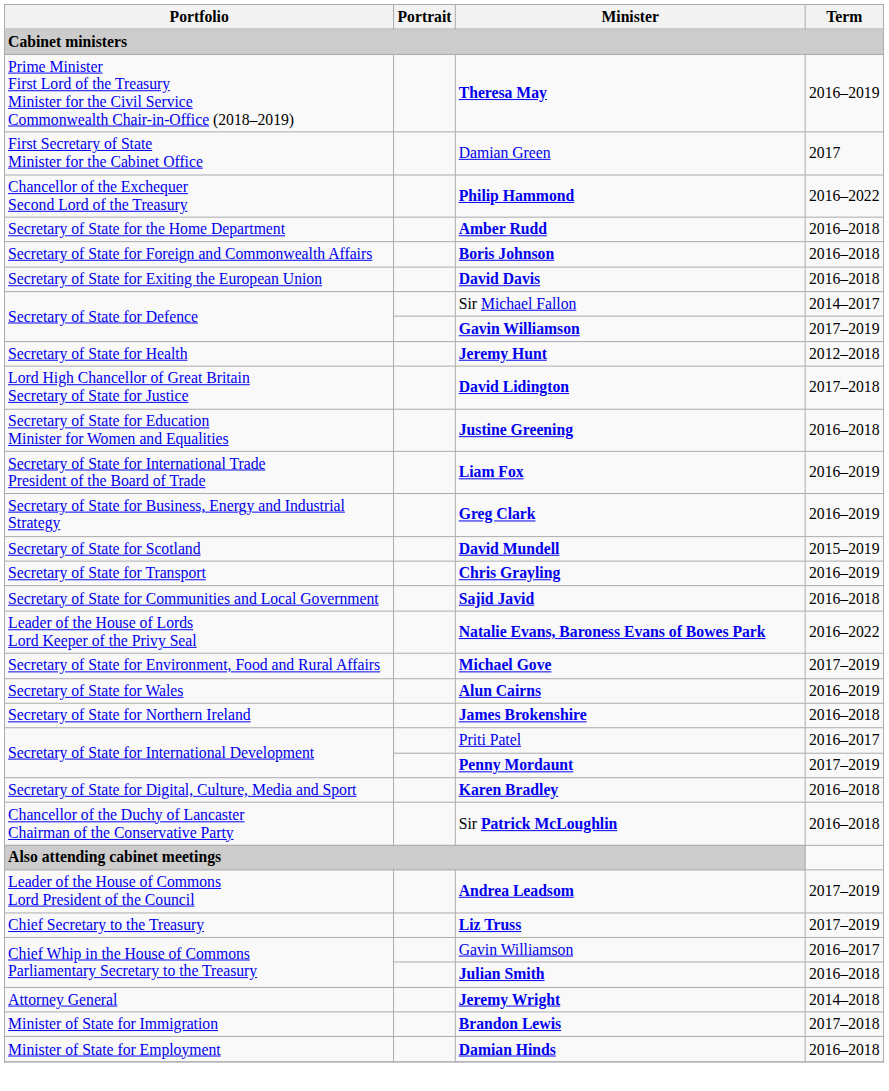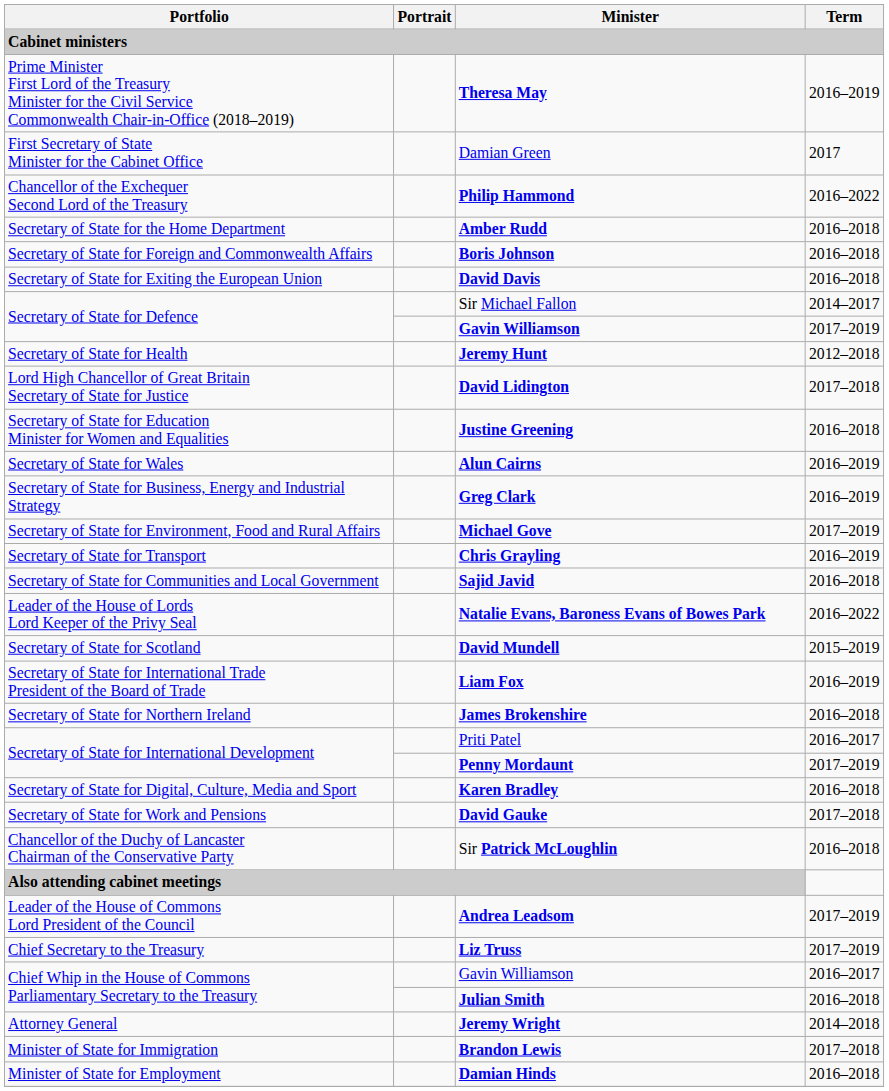rows swapped: Liam Fox <-> Alun Cairns
rows swapped: Michael Gove <-> David Mundell
+ row: Secretary of State for Work and Pensions | David Gauke | 2017–2018
